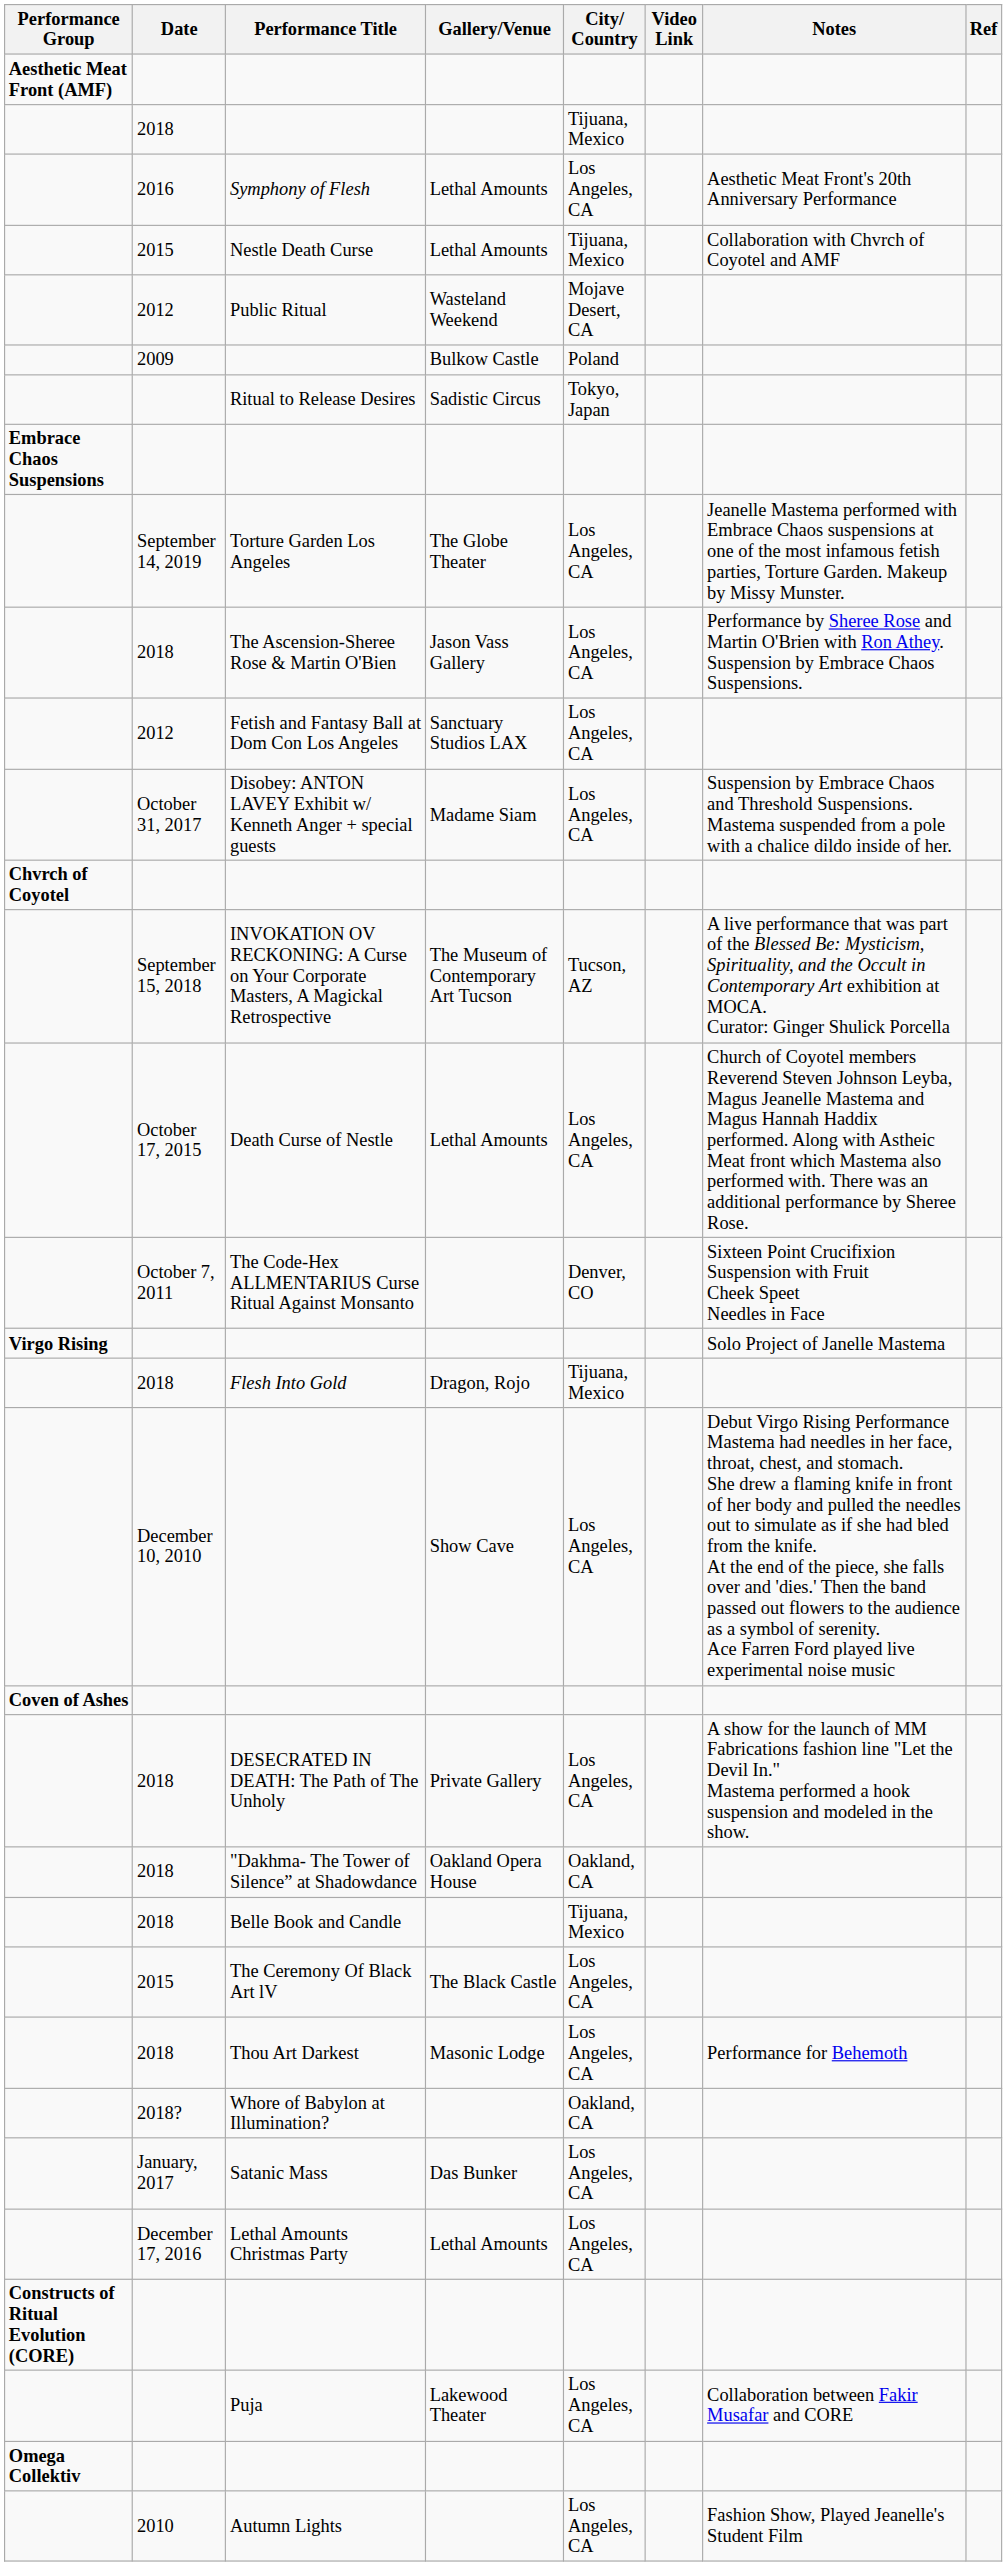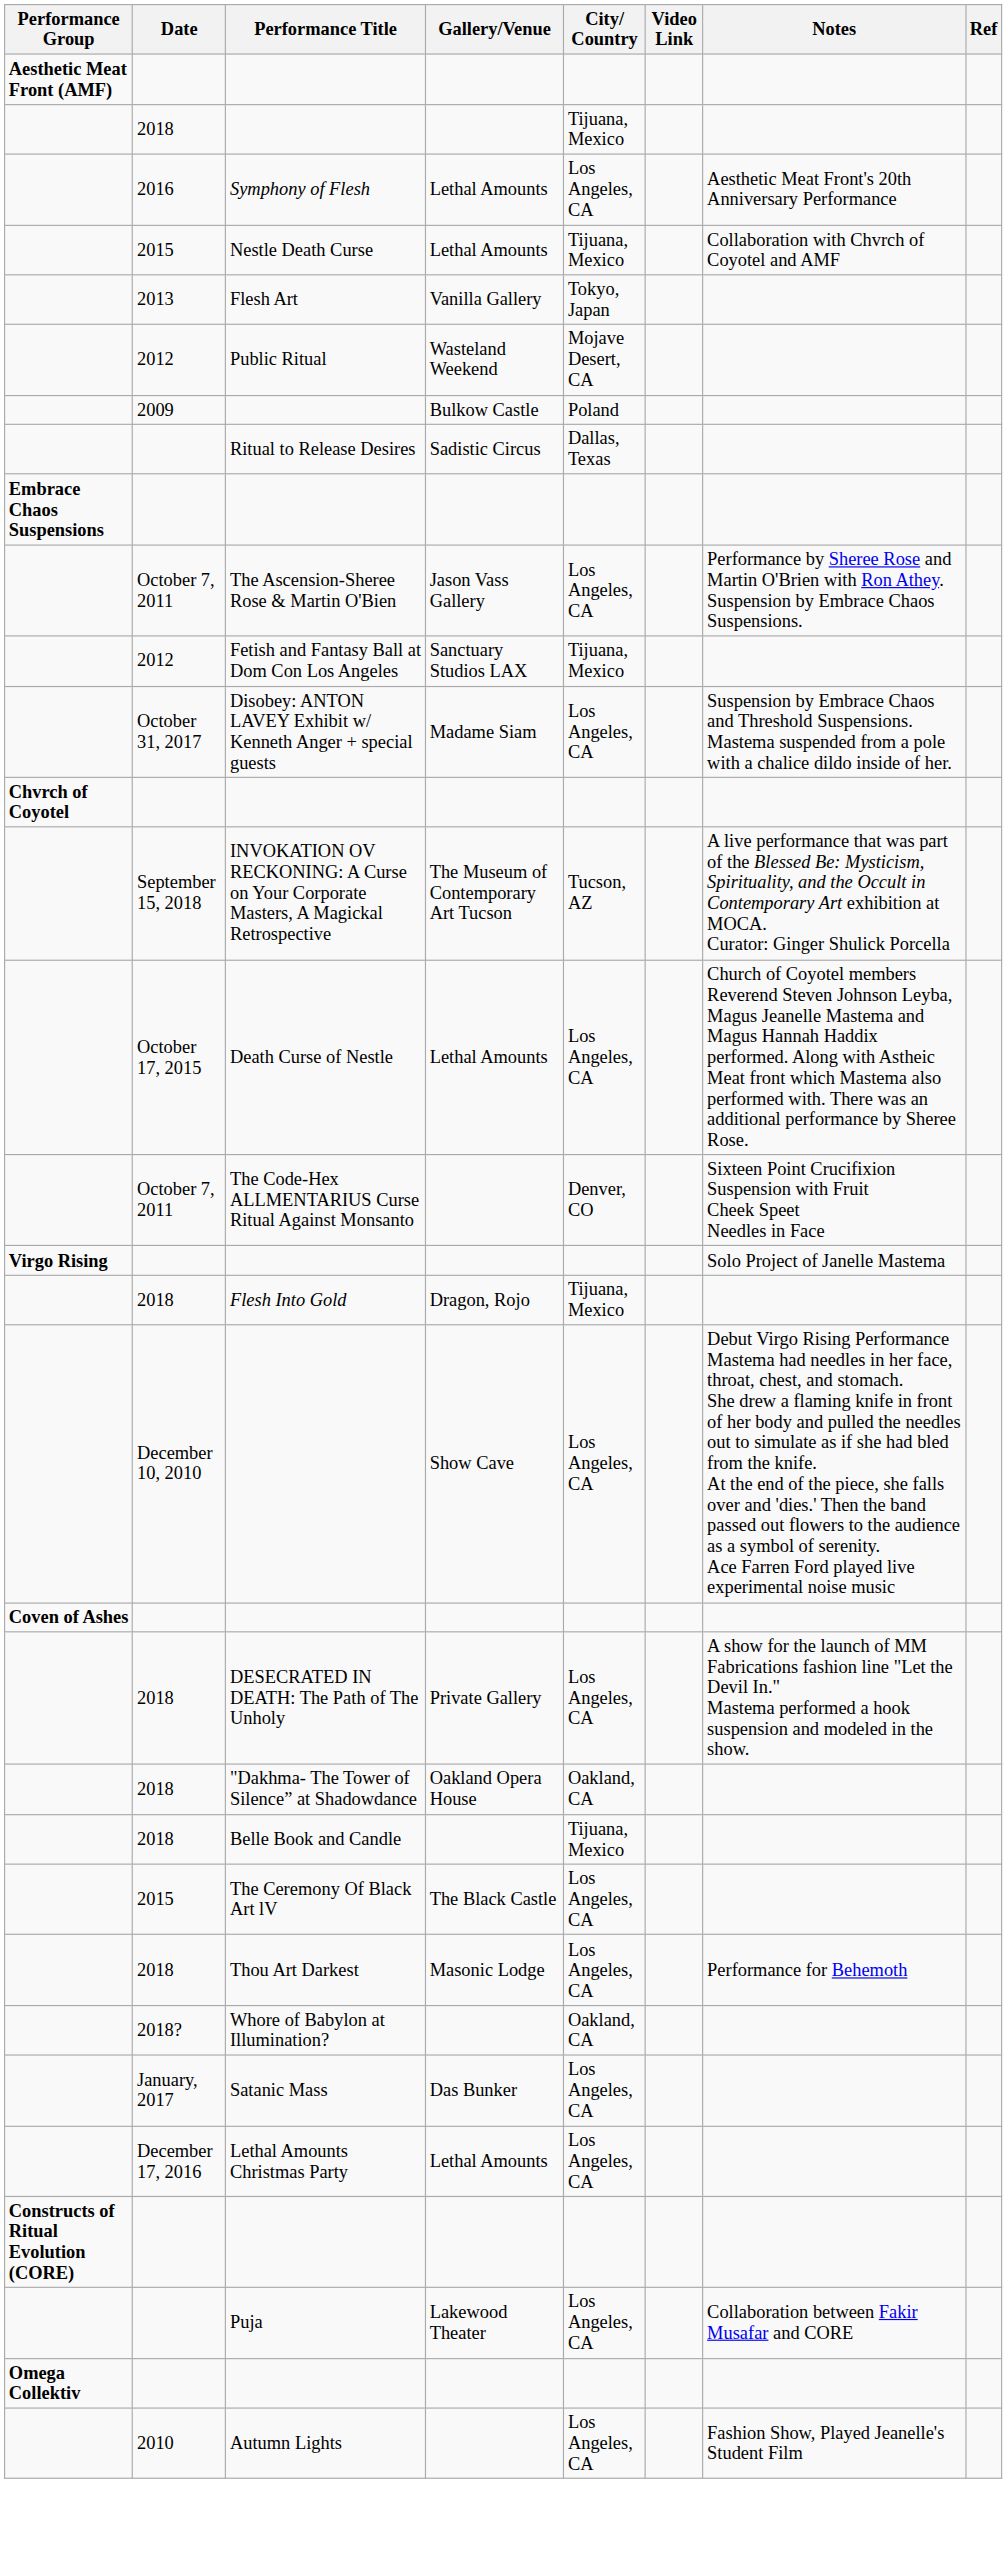+ row: 2013 | Flesh Art | Vanilla Gallery | Tokyo, Japan
Ritual to Release Desires | City/ Country: Tokyo, Japan -> Dallas, Texas
- row: September 14, 2019 | Torture Garden Los Angeles | The Globe Theater | Los Angeles, CA | Jeanelle Mastema performed with Embrace Chaos suspensions at one of the most infamous fetish parties, Torture Garden. Makeup by Missy Munster.
The Ascension-Sheree Rose & Martin O'Bien | Date: 2018 -> October 7, 2011
Fetish and Fantasy Ball at Dom Con Los Angeles | City/ Country: Los Angeles, CA -> Tijuana, Mexico
